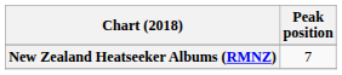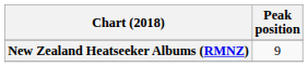New Zealand Heatseeker Albums (RMNZ) | Peak position: 7 -> 9
